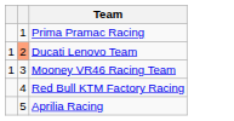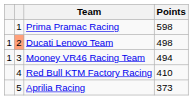+ column: Points | 598 | 498 | 494 | 410 | 373
